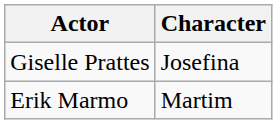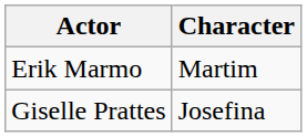rows swapped: Erik Marmo <-> Giselle Prattes
